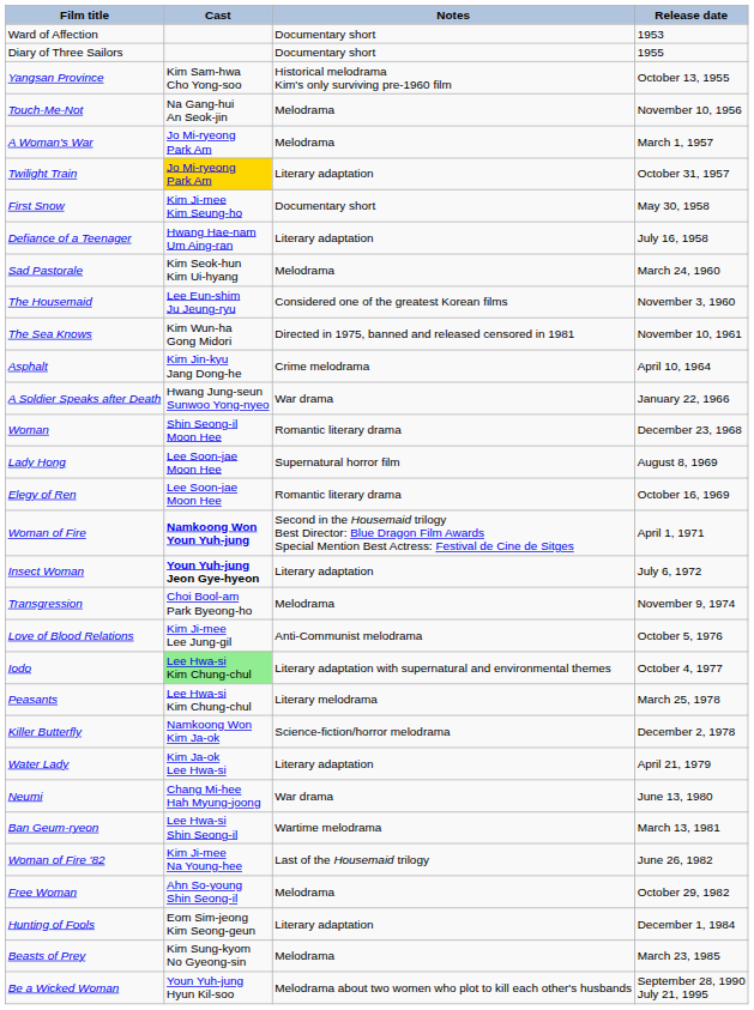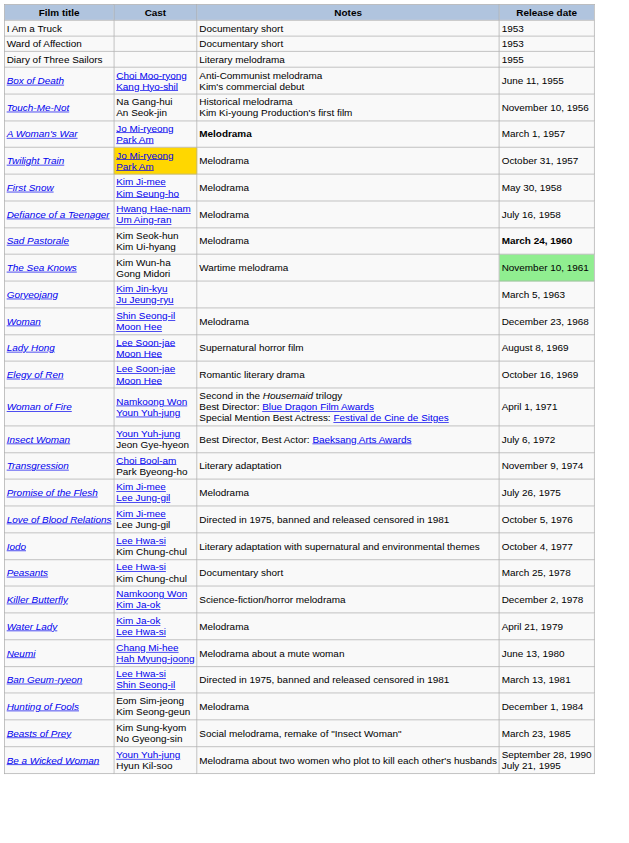+ row: I Am a Truck | Documentary short | 1953
Diary of Three Sailors | Notes: Documentary short -> Literary melodrama
+ row: Box of Death | Choi Moo-ryong Kang Hyo-shil | Anti-Communist melodrama Kim's commercial debut | June 11, 1955
- row: Yangsan Province | Kim Sam-hwa Cho Yong-soo | Historical melodrama Kim's only surviving pre-1960 film | October 13, 1955
Touch-Me-Not | Notes: Melodrama -> Historical melodrama Kim Ki-young Production's first film
A Woman's War | Notes: normal -> bold
Twilight Train | Notes: Literary adaptation -> Melodrama
First Snow | Notes: Documentary short -> Melodrama
Defiance of a Teenager | Notes: Literary adaptation -> Melodrama
Sad Pastorale | Release date: normal -> bold
- row: The Housemaid | Lee Eun-shim Ju Jeung-ryu | Considered one of the greatest Korean films | November 3, 1960
The Sea Knows | Notes: Directed in 1975, banned and released censored in 1981 -> Wartime melodrama
The Sea Knows | Release date: no background -> lightgreen background
+ row: Goryeojang | Kim Jin-kyu Ju Jeung-ryu | March 5, 1963
- row: Asphalt | Kim Jin-kyu Jang Dong-he | Crime melodrama | April 10, 1964
- row: A Soldier Speaks after Death | Hwang Jung-seun Sunwoo Yong-nyeo | War drama | January 22, 1966
Woman | Notes: Romantic literary drama -> Melodrama
Woman of Fire | Cast: bold -> normal
Insect Woman | Cast: bold -> normal
Insect Woman | Notes: Literary adaptation -> Best Director, Best Actor: Baeksang Arts Awards
Transgression | Notes: Melodrama -> Literary adaptation
+ row: Promise of the Flesh | Kim Ji-mee Lee Jung-gil | Melodrama | July 26, 1975
Love of Blood Relations | Notes: Anti-Communist melodrama -> Directed in 1975, banned and released censored in 1981
Iodo | Cast: lightgreen background -> no background
Peasants | Notes: Literary melodrama -> Documentary short
Water Lady | Notes: Literary adaptation -> Melodrama
Neumi | Notes: War drama -> Melodrama about a mute woman
Ban Geum-ryeon | Notes: Wartime melodrama -> Directed in 1975, banned and released censored in 1981
- row: Woman of Fire '82 | Kim Ji-mee Na Young-hee | Last of the Housemaid trilogy | June 26, 1982
- row: Free Woman | Ahn So-young Shin Seong-il | Melodrama | October 29, 1982
Hunting of Fools | Notes: Literary adaptation -> Melodrama
Beasts of Prey | Notes: Melodrama -> Social melodrama, remake of "Insect Woman"
